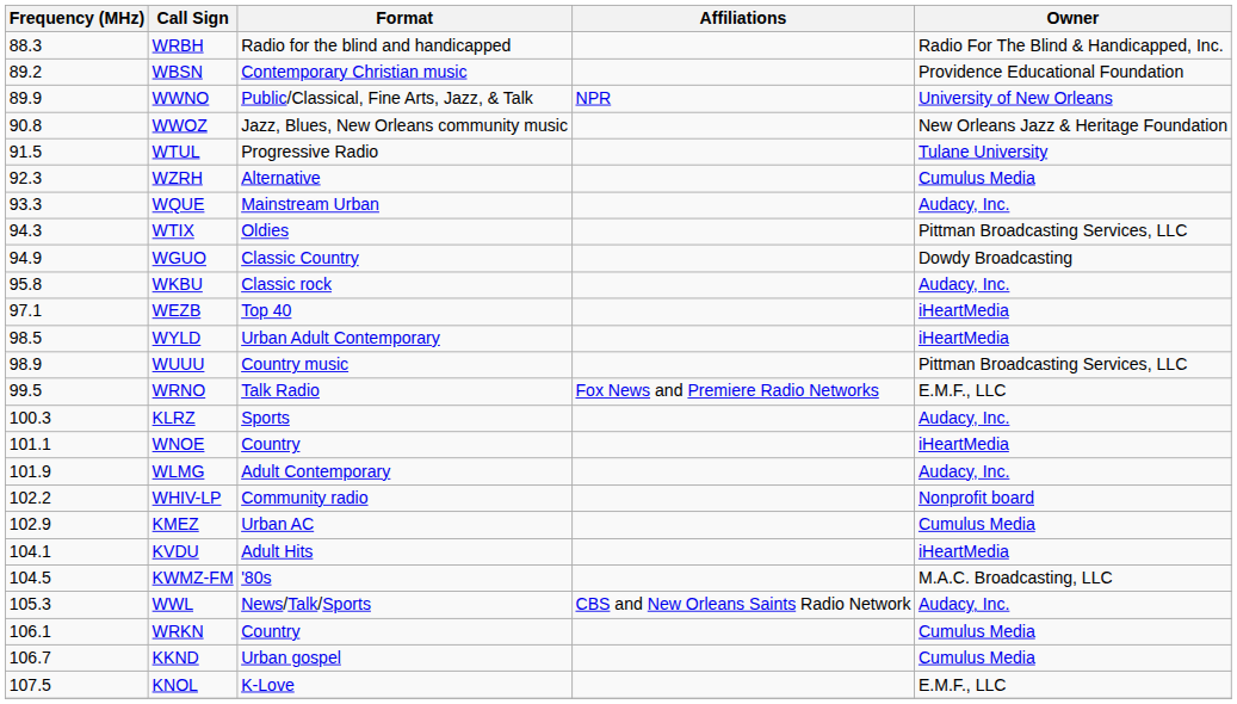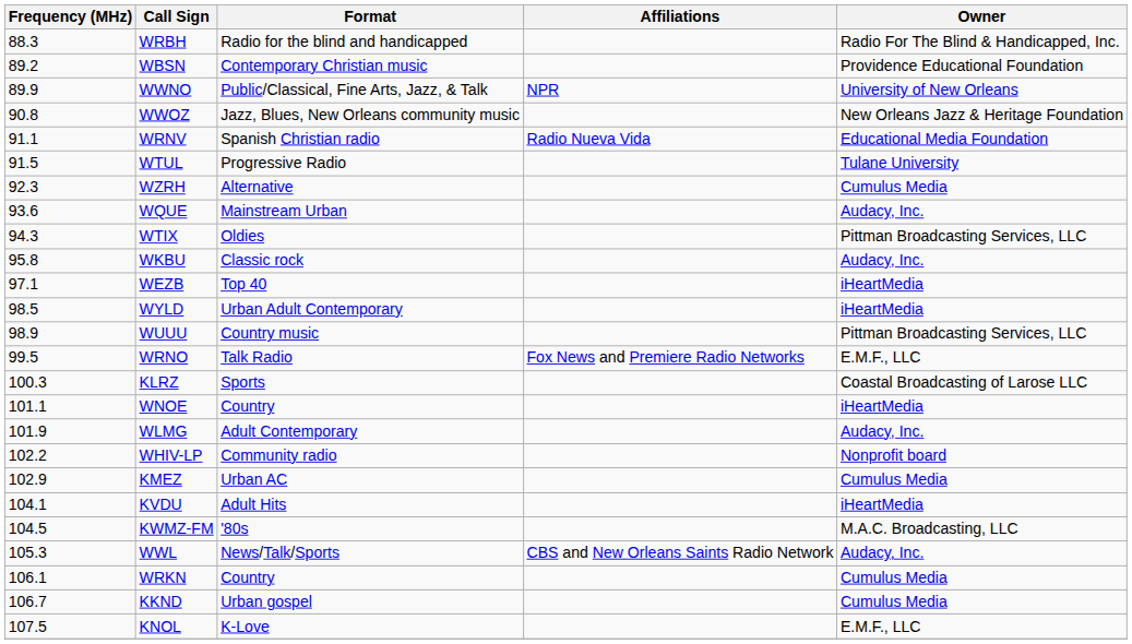+ row: 91.1 | WRNV | Spanish Christian radio | Radio Nueva Vida | Educational Media Foundation
WQUE | Frequency (MHz): 93.3 -> 93.6
- row: 94.9 | WGUO | Classic Country | Dowdy Broadcasting
KLRZ | Owner: Audacy, Inc. -> Coastal Broadcasting of Larose LLC
